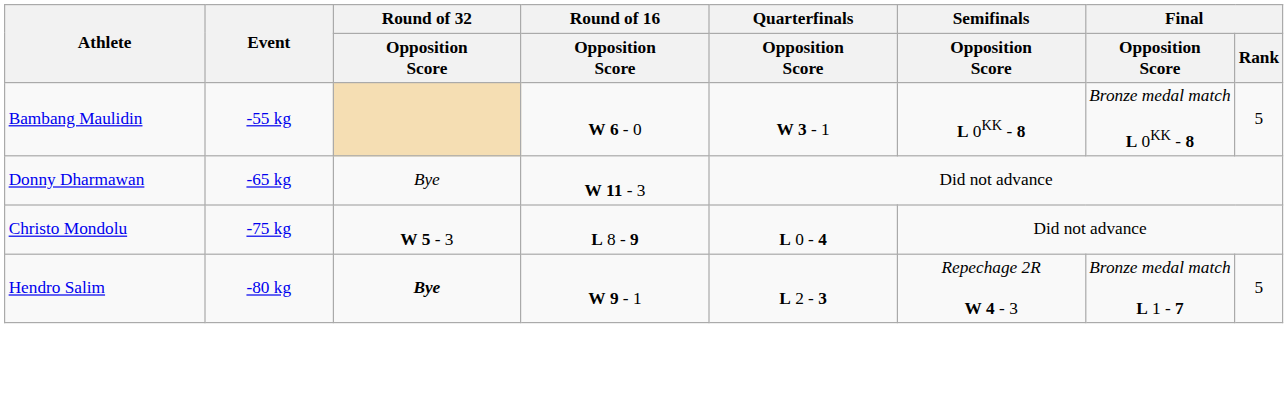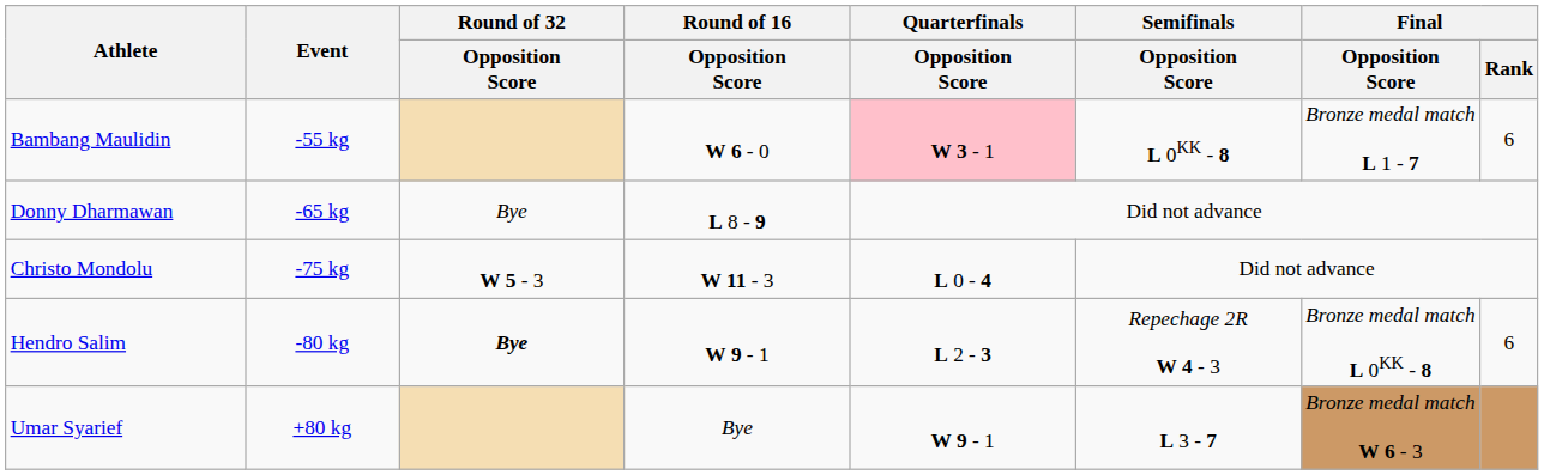Bambang Maulidin | Quarterfinals / Opposition Score: no background -> pink background
Bambang Maulidin | Final / Opposition Score: Bronze medal match L 0KK - 8 -> Bronze medal match L 1 - 7
Bambang Maulidin | Final / Rank: 5 -> 6
Donny Dharmawan | Round of 16 / Opposition Score: W 11 - 3 -> L 8 - 9
Christo Mondolu | Round of 16 / Opposition Score: L 8 - 9 -> W 11 - 3
Hendro Salim | Final / Opposition Score: Bronze medal match L 1 - 7 -> Bronze medal match L 0KK - 8
Hendro Salim | Final / Rank: 5 -> 6
+ row: Umar Syarief | +80 kg | Bye | W 9 - 1 | L 3 - 7 | Bronze medal match W 6 - 3
